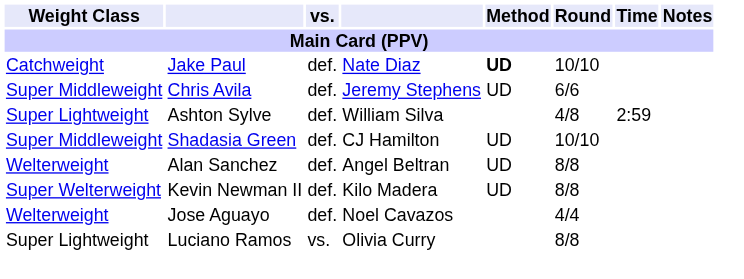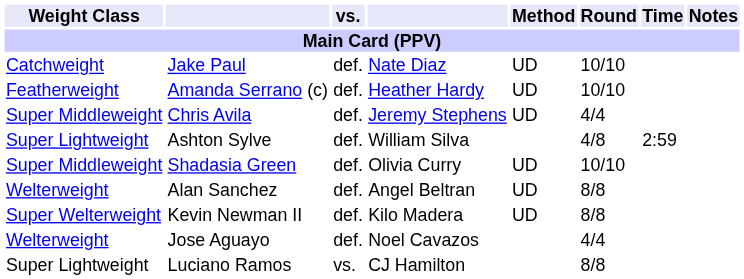Jake Paul | Method / Main Card (PPV): bold -> normal
+ row: Featherweight | Amanda Serrano (c) | def. | Heather Hardy | UD | 10/10
Chris Avila | Round / Main Card (PPV): 6/6 -> 4/4
Shadasia Green | column 4: CJ Hamilton -> Olivia Curry
Luciano Ramos | column 4: Olivia Curry -> CJ Hamilton
